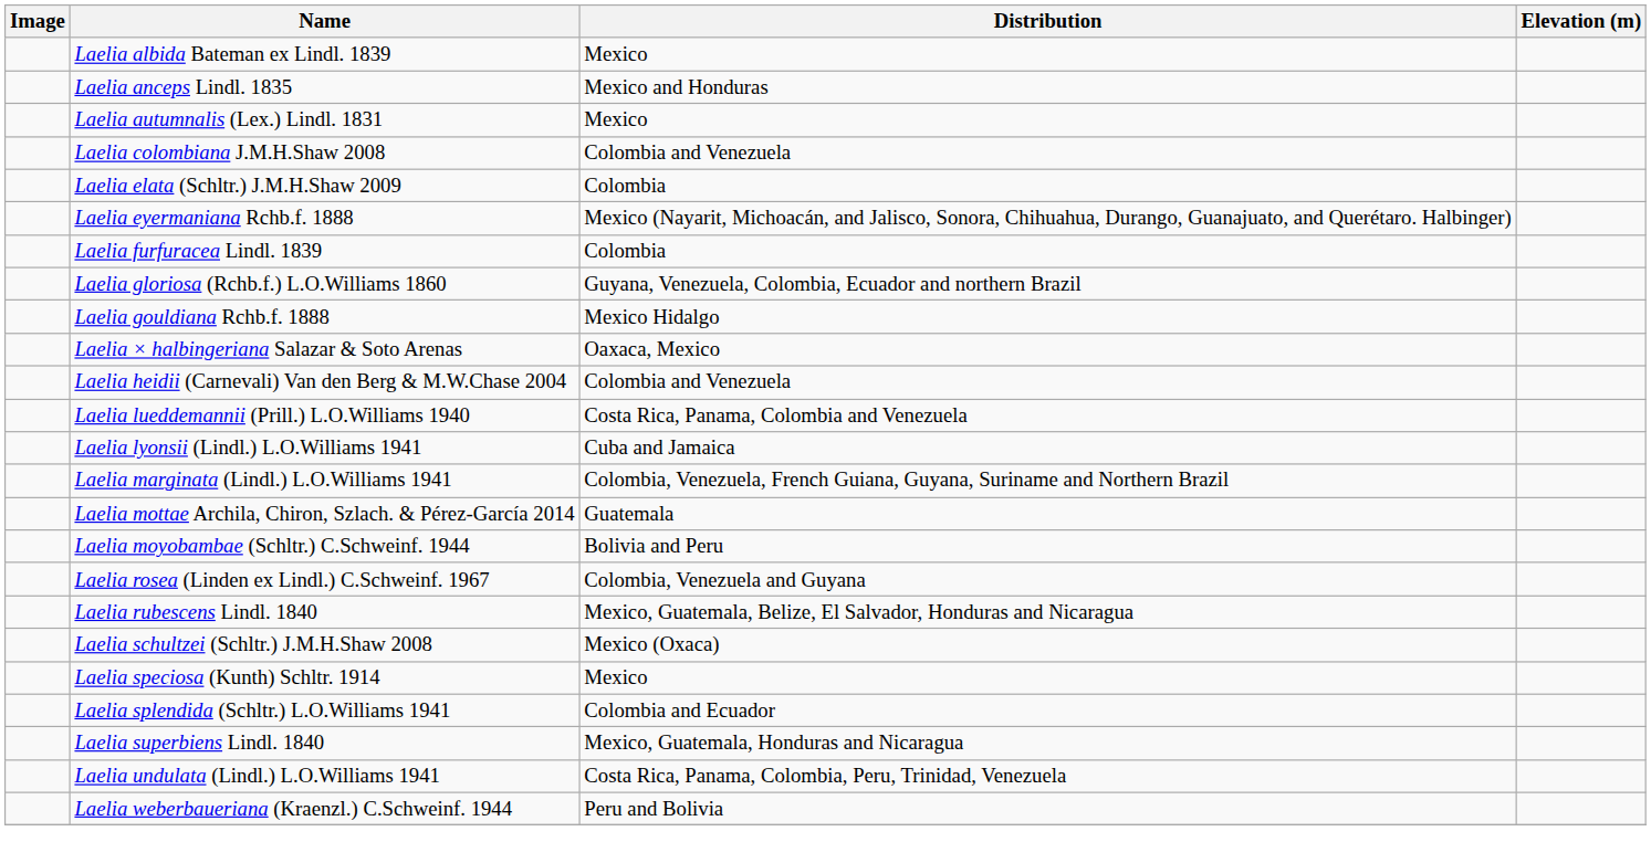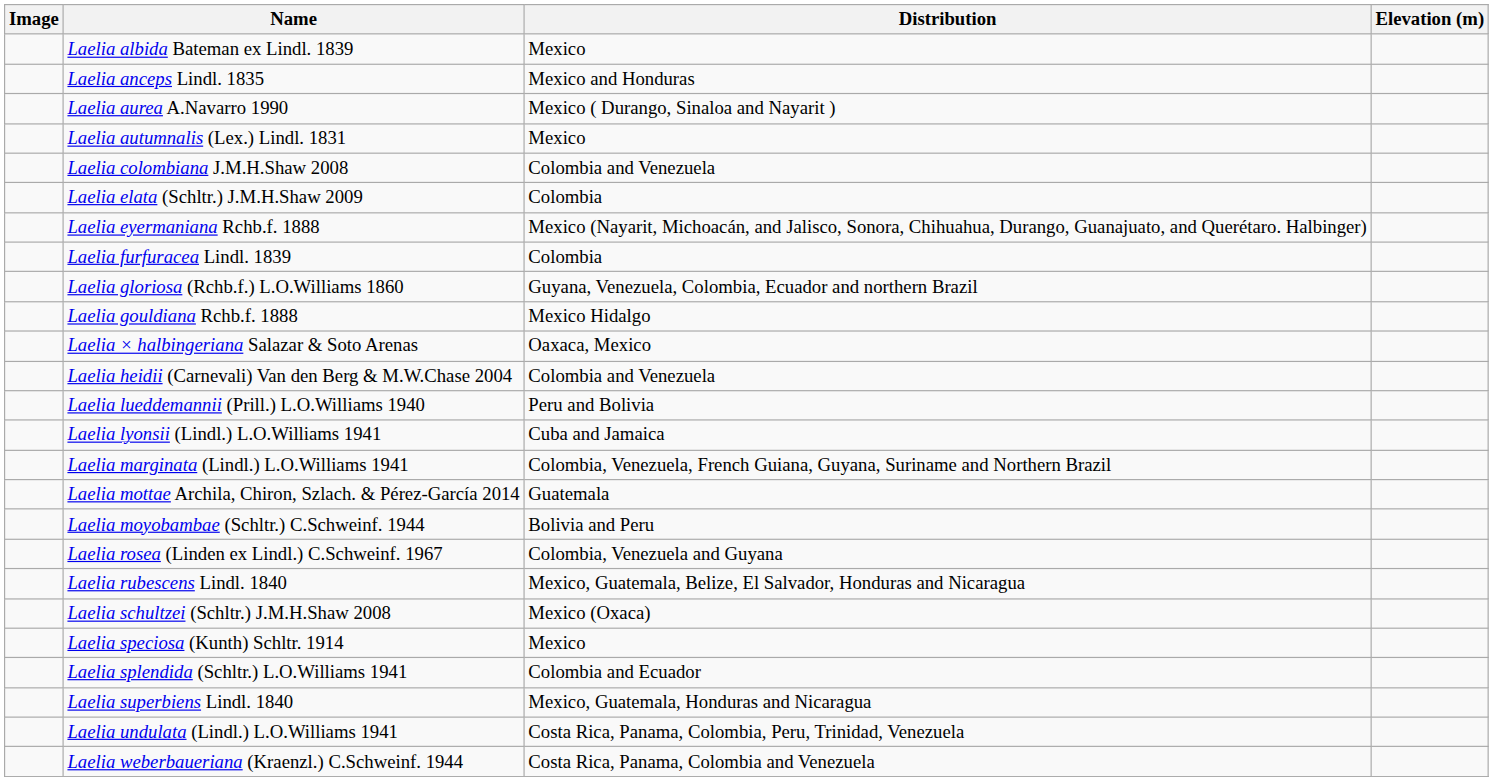+ row: Laelia aurea A.Navarro 1990 | Mexico ( Durango, Sinaloa and Nayarit )
Laelia lueddemannii (Prill.) L.O.Williams 1940 | Distribution: Costa Rica, Panama, Colombia and Venezuela -> Peru and Bolivia
Laelia weberbaueriana (Kraenzl.) C.Schweinf. 1944 | Distribution: Peru and Bolivia -> Costa Rica, Panama, Colombia and Venezuela
